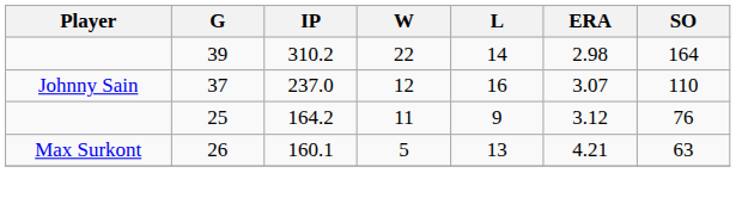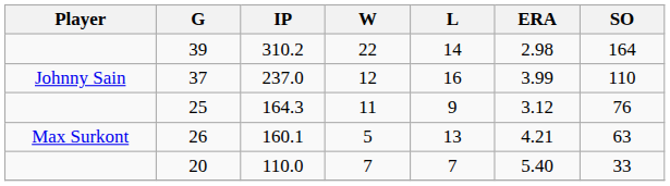37 | ERA: 3.07 -> 3.99
25 | IP: 164.2 -> 164.3
+ row: 20 | 110.0 | 7 | 7 | 5.40 | 33
